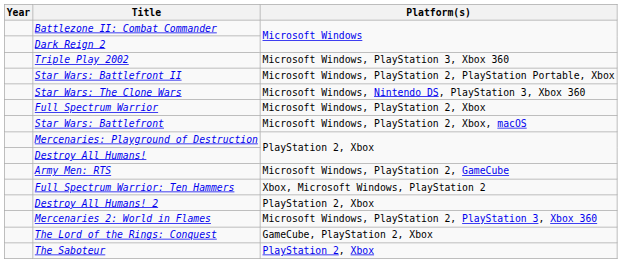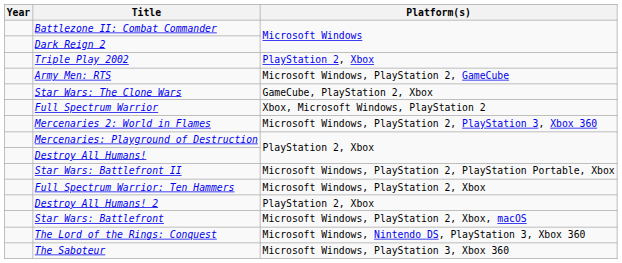Triple Play 2002 | Platform(s): Microsoft Windows, PlayStation 3, Xbox 360 -> PlayStation 2, Xbox
rows swapped: Army Men: RTS <-> Star Wars: Battlefront II
Star Wars: The Clone Wars | Platform(s): Microsoft Windows, Nintendo DS, PlayStation 3, Xbox 360 -> GameCube, PlayStation 2, Xbox
Full Spectrum Warrior | Platform(s): Microsoft Windows, PlayStation 2, Xbox -> Xbox, Microsoft Windows, PlayStation 2
rows swapped: Star Wars: Battlefront <-> Mercenaries 2: World in Flames
Full Spectrum Warrior: Ten Hammers | Platform(s): Xbox, Microsoft Windows, PlayStation 2 -> Microsoft Windows, PlayStation 2, Xbox
The Lord of the Rings: Conquest | Platform(s): GameCube, PlayStation 2, Xbox -> Microsoft Windows, Nintendo DS, PlayStation 3, Xbox 360
The Saboteur | Platform(s): PlayStation 2, Xbox -> Microsoft Windows, PlayStation 3, Xbox 360
